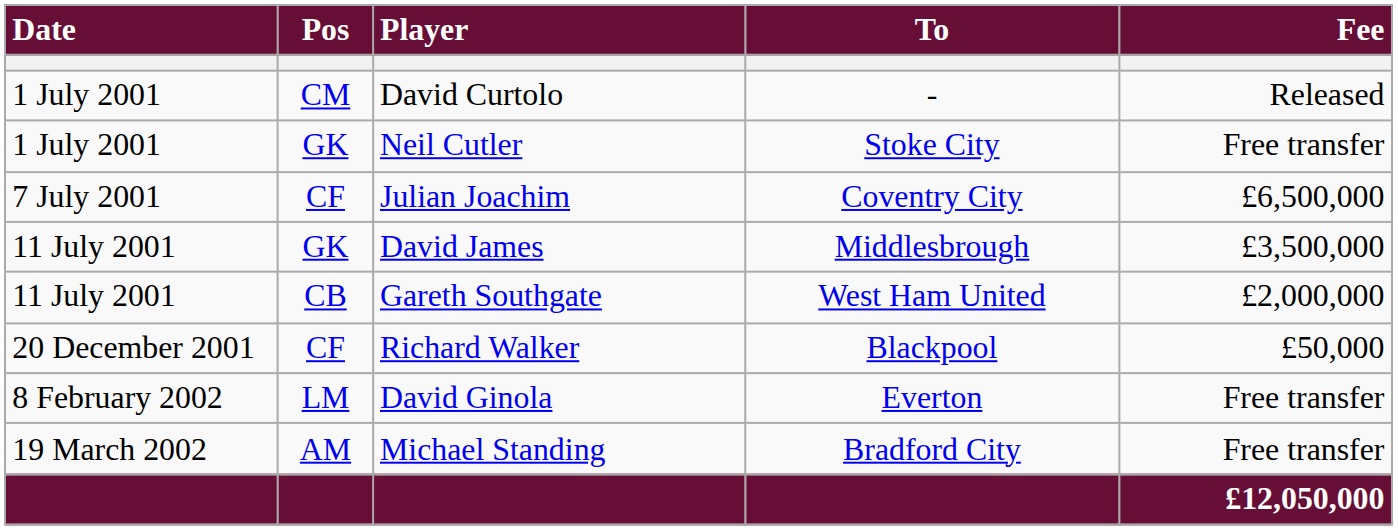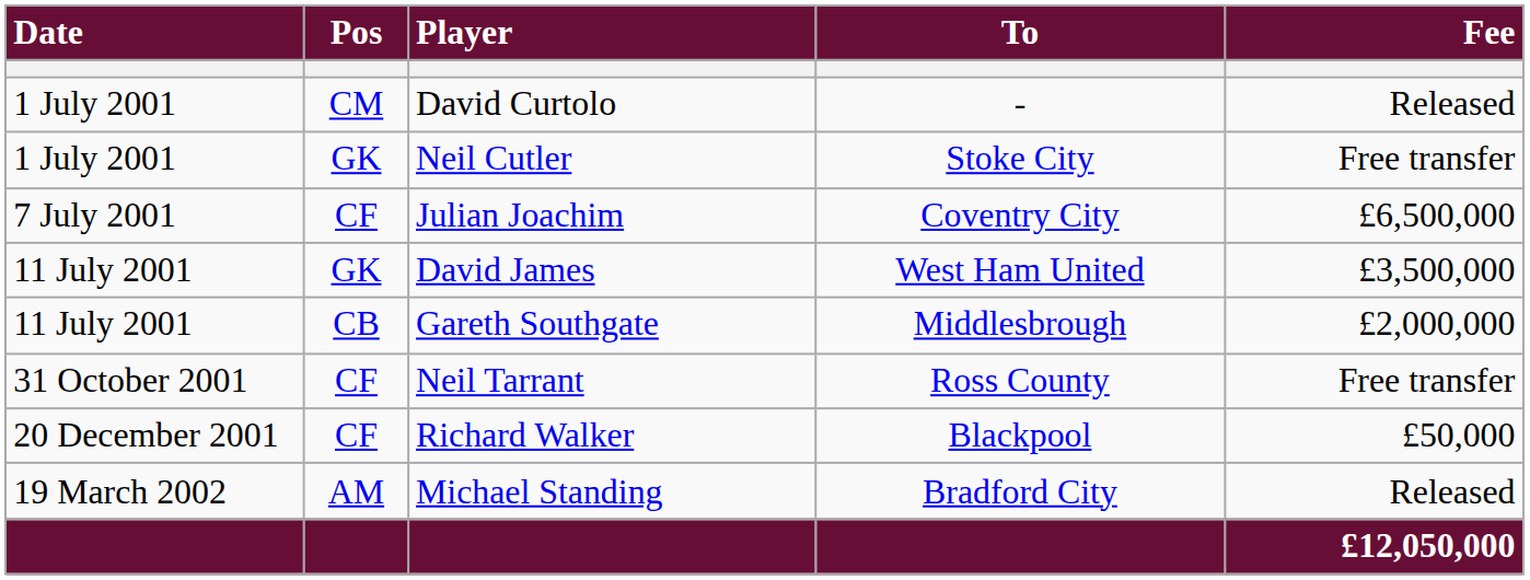David James | To: Middlesbrough -> West Ham United
Gareth Southgate | To: West Ham United -> Middlesbrough
+ row: 31 October 2001 | CF | Neil Tarrant | Ross County | Free transfer
- row: 8 February 2002 | LM | David Ginola | Everton | Free transfer
Michael Standing | Fee: Free transfer -> Released
